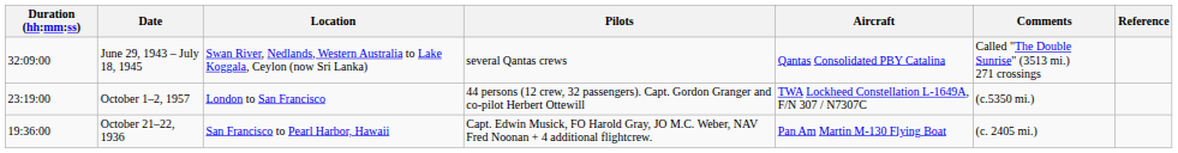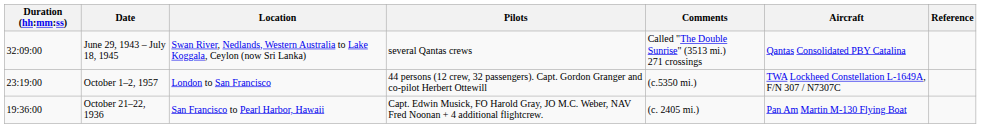columns swapped: Aircraft <-> Comments
